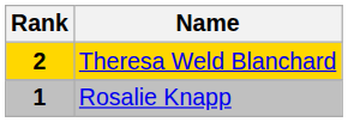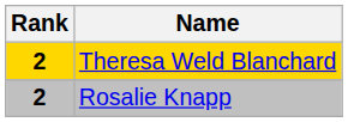Rosalie Knapp | Rank: 1 -> 2
